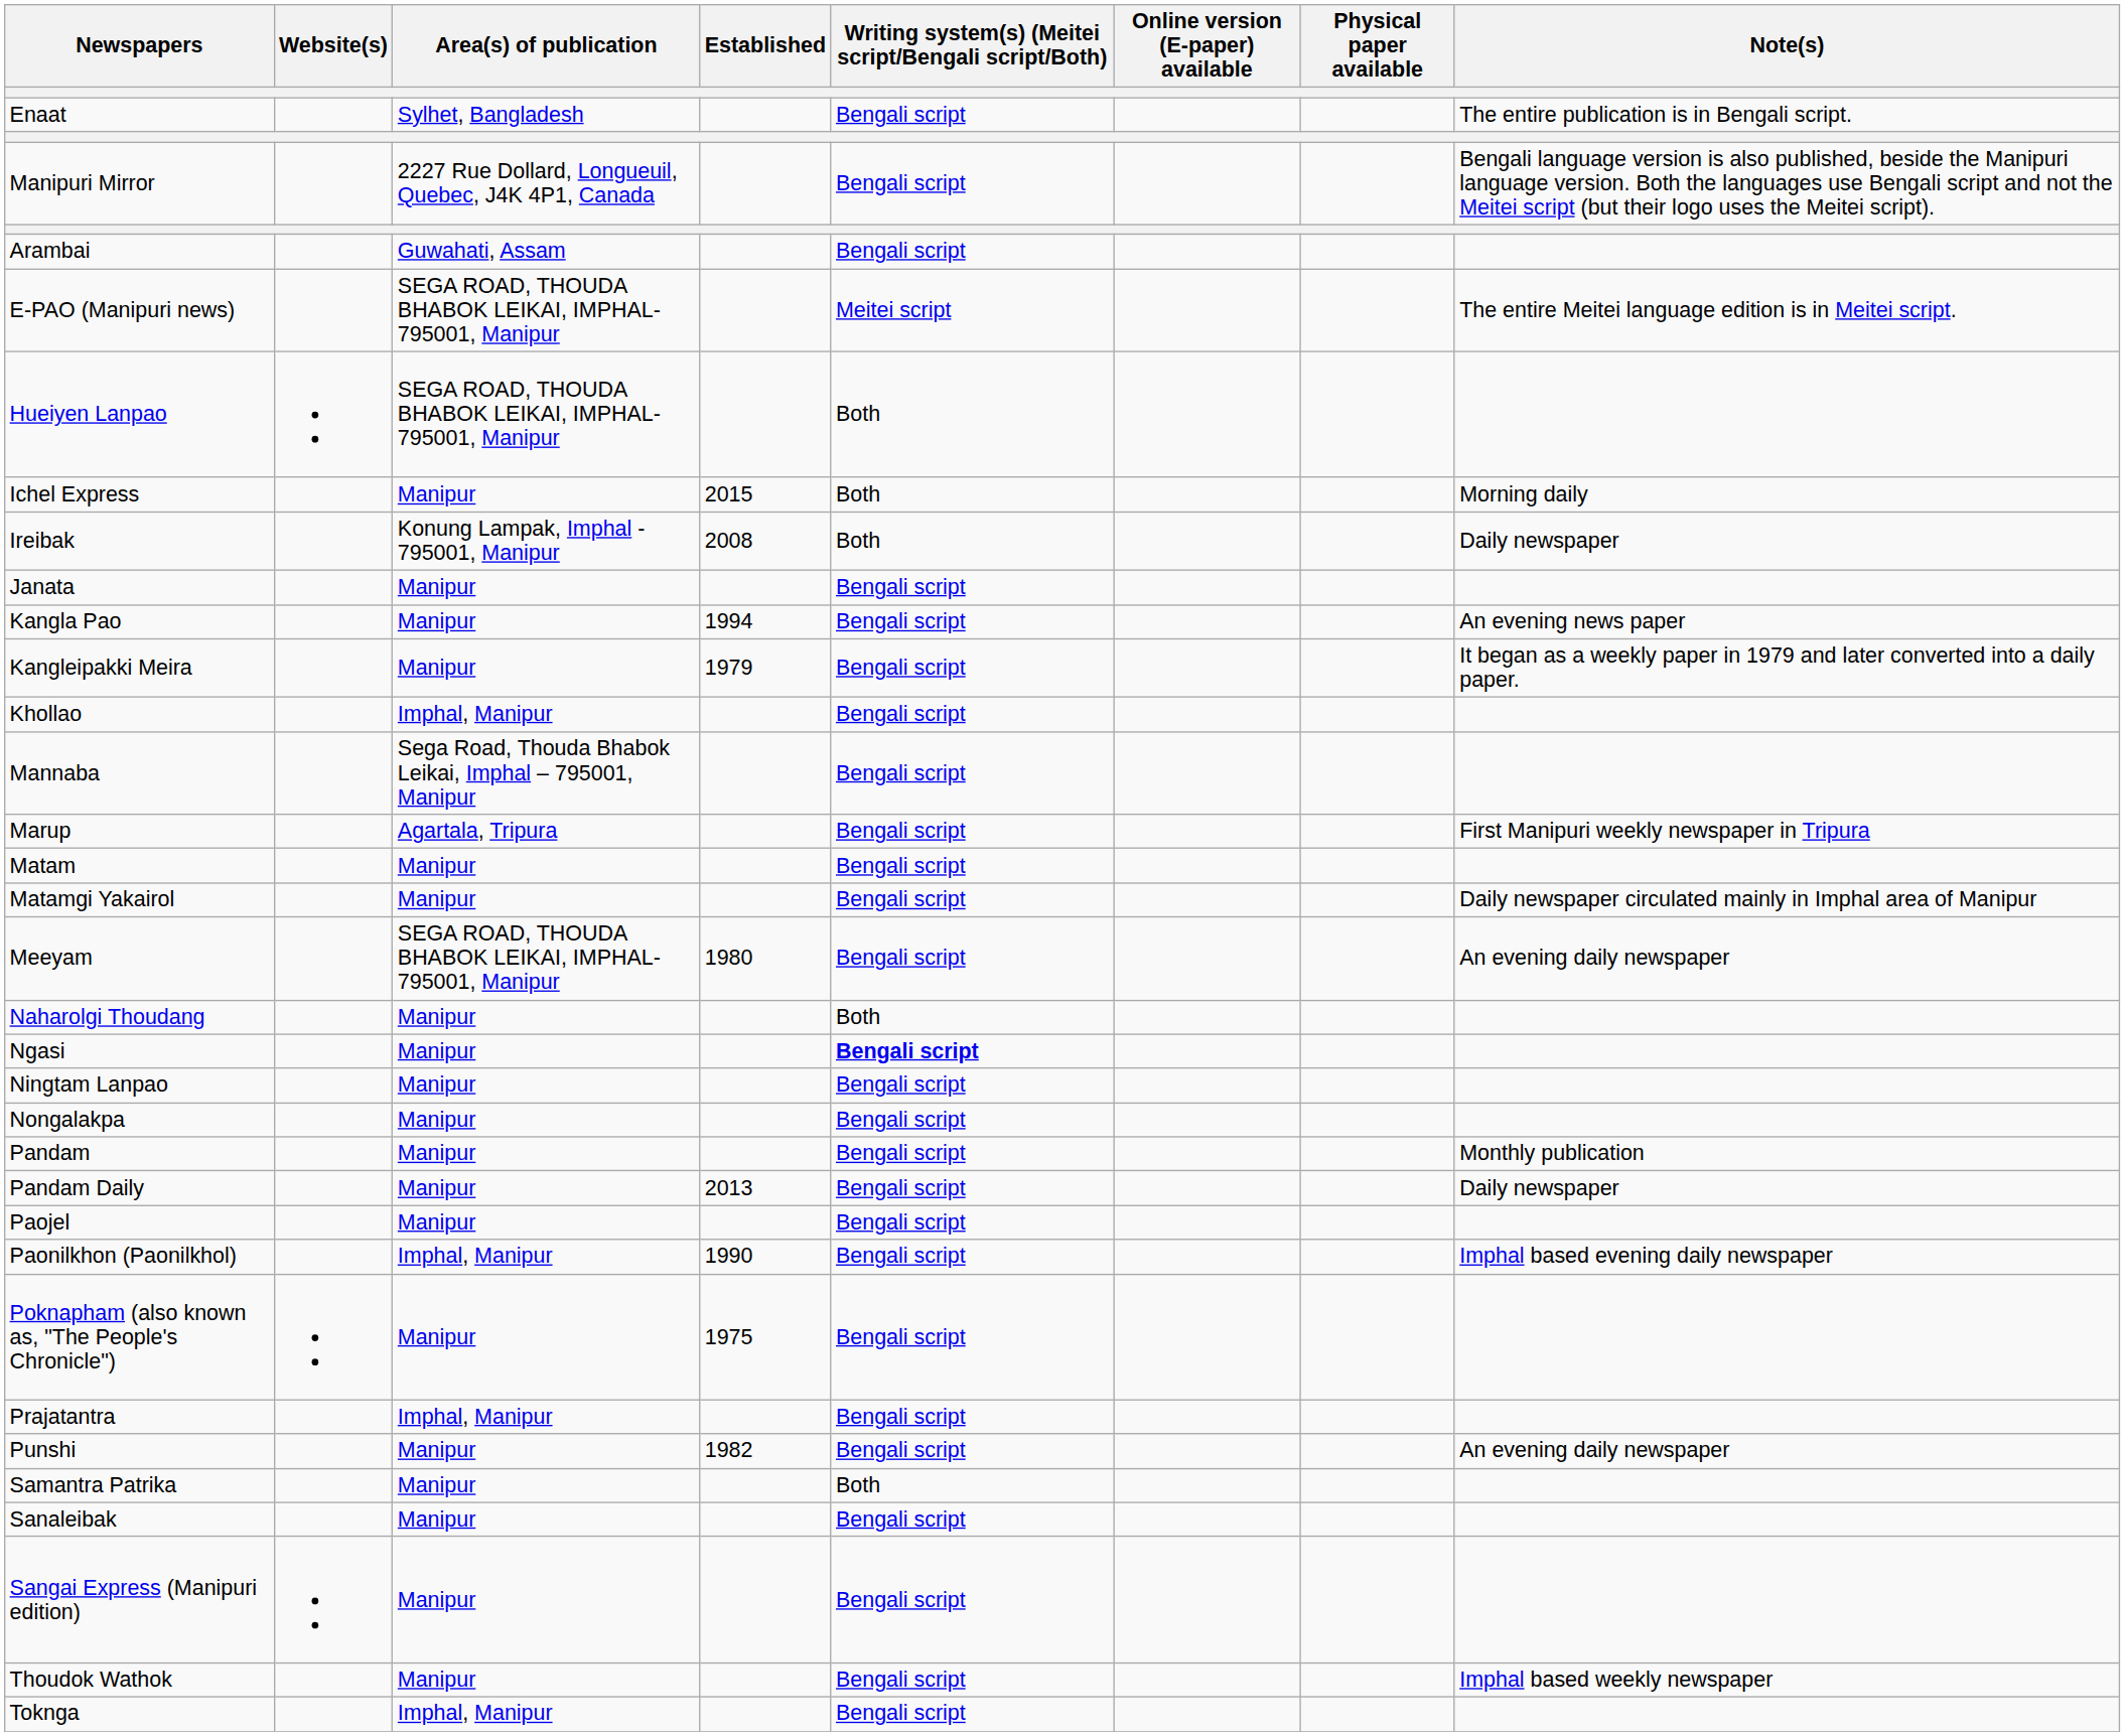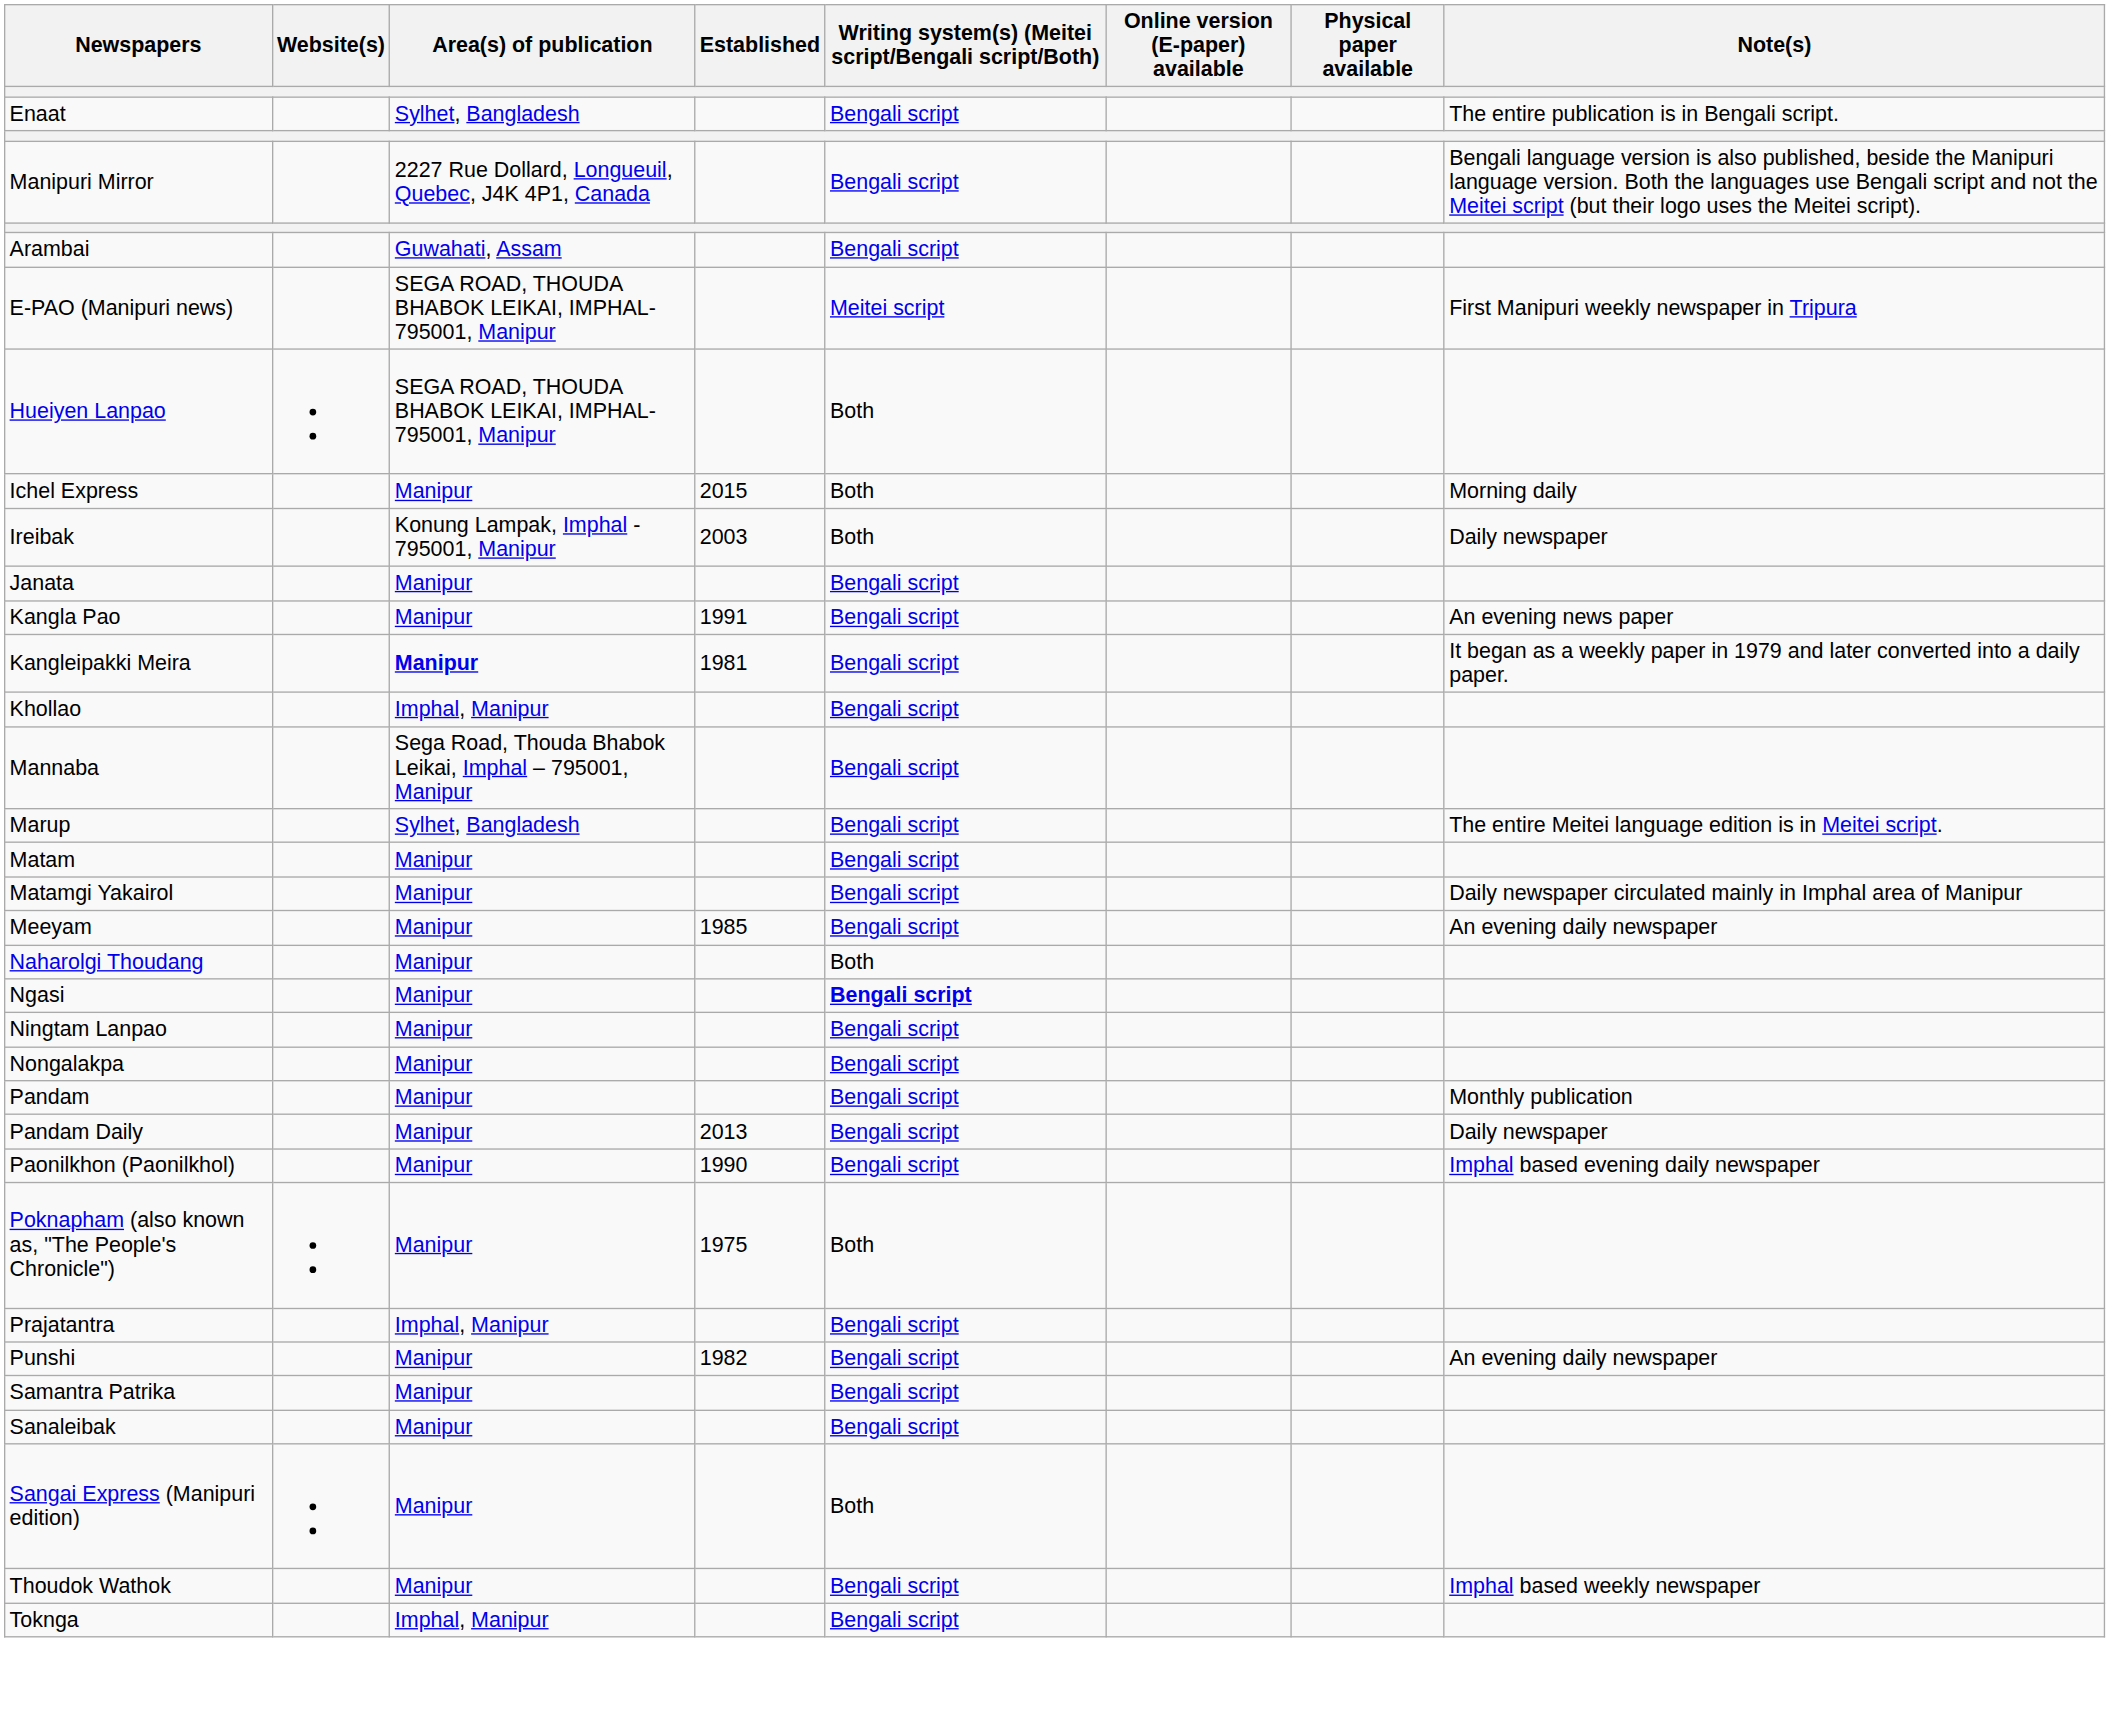E-PAO (Manipuri news) | Note(s): The entire Meitei language edition is in Meitei script. -> First Manipuri weekly newspaper in Tripura
Ireibak | Established: 2008 -> 2003
Kangla Pao | Established: 1994 -> 1991
Kangleipakki Meira | Area(s) of publication: normal -> bold
Kangleipakki Meira | Established: 1979 -> 1981
Marup | Area(s) of publication: Agartala, Tripura -> Sylhet, Bangladesh
Marup | Note(s): First Manipuri weekly newspaper in Tripura -> The entire Meitei language edition is in Meitei script.
Meeyam | Area(s) of publication: SEGA ROAD, THOUDA BHABOK LEIKAI, IMPHAL-795001, Manipur -> Manipur
Meeyam | Established: 1980 -> 1985
- row: Paojel | Manipur | Bengali script
Paonilkhon (Paonilkhol) | Area(s) of publication: Imphal, Manipur -> Manipur
Poknapham (also known as, "The People's Chronicle") | Writing system(s) (Meitei script/Bengali script/Both): Bengali script -> Both
Samantra Patrika | Writing system(s) (Meitei script/Bengali script/Both): Both -> Bengali script
Sangai Express (Manipuri edition) | Writing system(s) (Meitei script/Bengali script/Both): Bengali script -> Both
